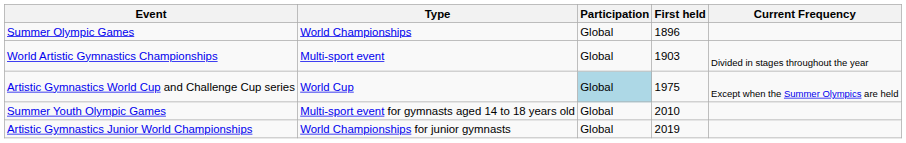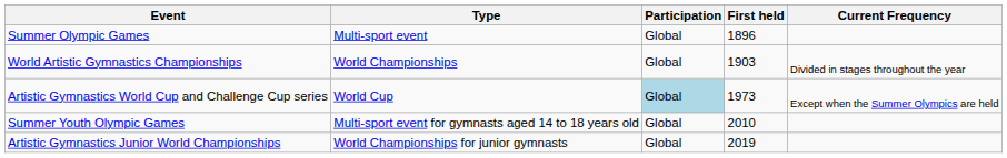Summer Olympic Games | Type: World Championships -> Multi-sport event
World Artistic Gymnastics Championships | Type: Multi-sport event -> World Championships
Artistic Gymnastics World Cup and Challenge Cup series | First held: 1975 -> 1973
